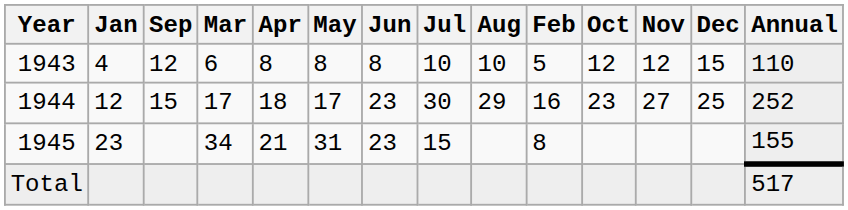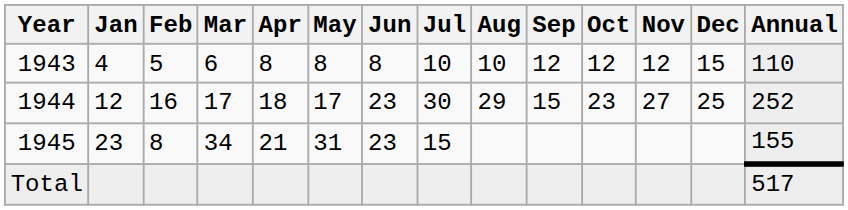columns swapped: Feb <-> Sep
